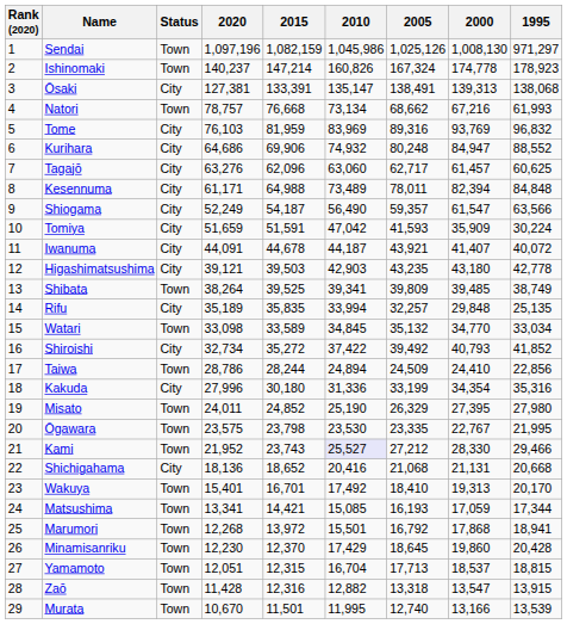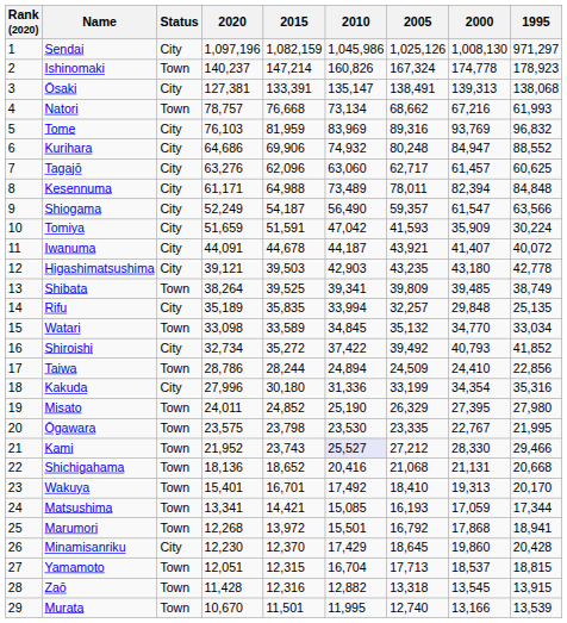Sendai | Status: Town -> City
Shichigahama | Status: City -> Town
Minamisanriku | Status: Town -> City
Zaō | 2000: 13,547 -> 13,545
